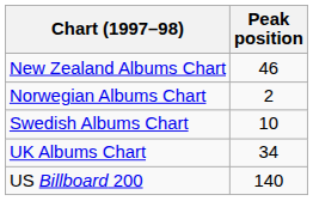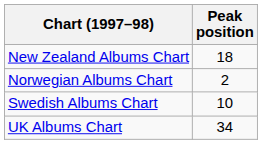New Zealand Albums Chart | Peak position: 46 -> 18
- row: US Billboard 200 | 140
